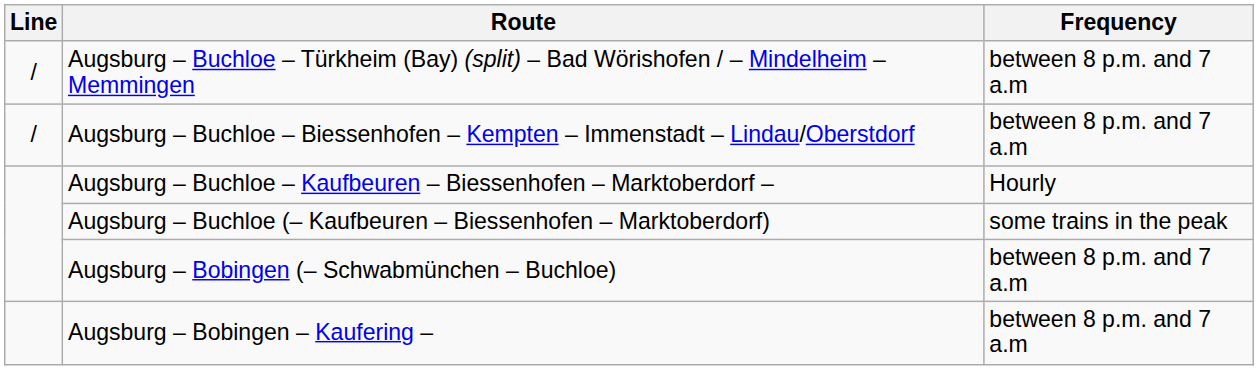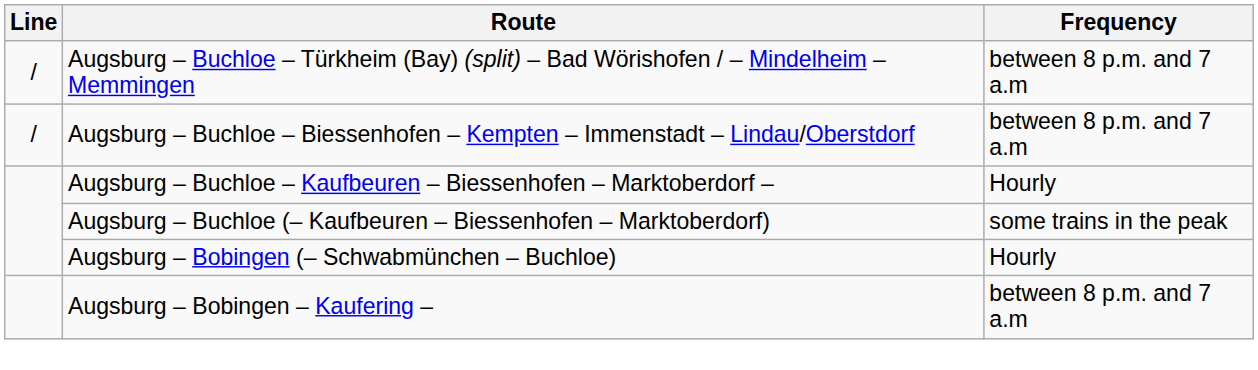Augsburg – Bobingen (– Schwabmünchen – Buchloe) | Frequency: between 8 p.m. and 7 a.m -> Hourly
